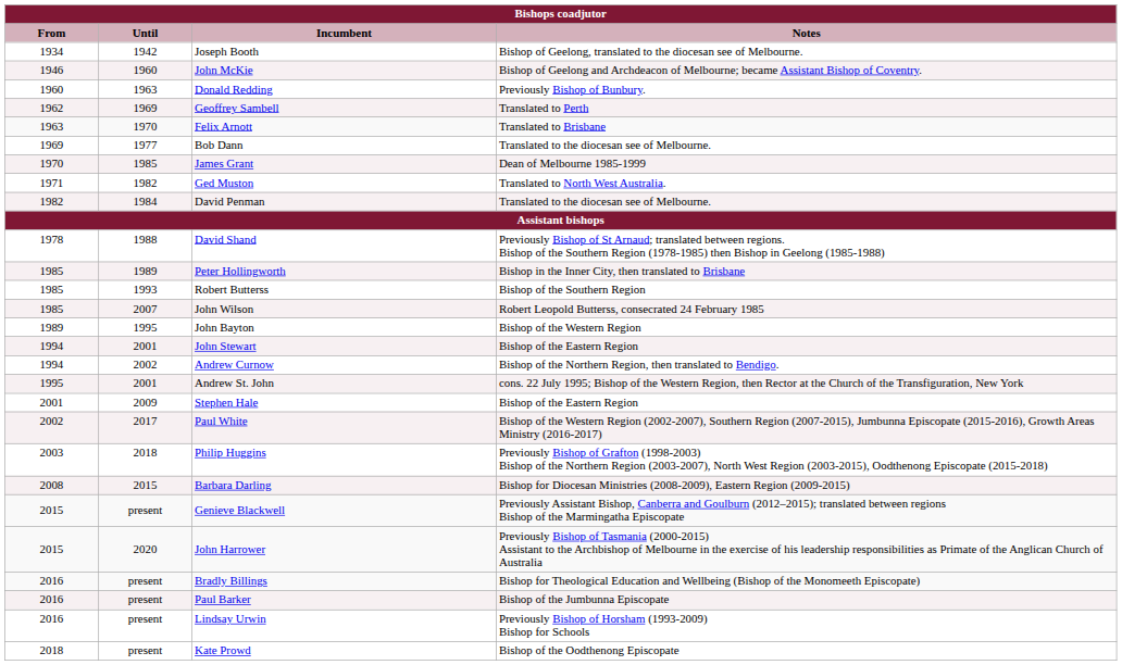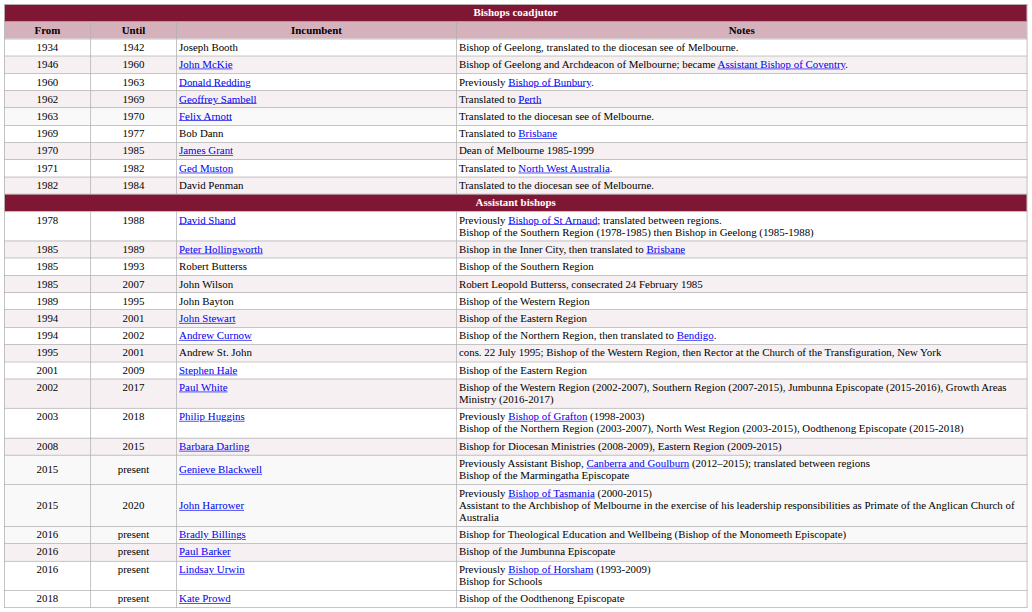Felix Arnott | Notes: Translated to Brisbane -> Translated to the diocesan see of Melbourne.
Bob Dann | Notes: Translated to the diocesan see of Melbourne. -> Translated to Brisbane
